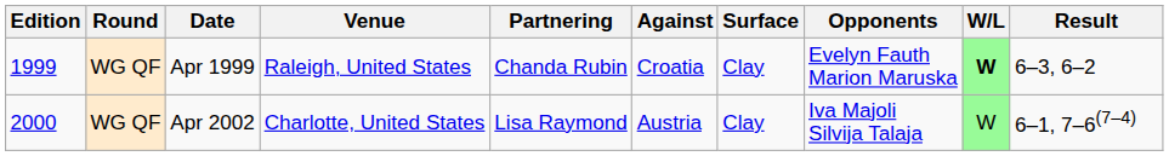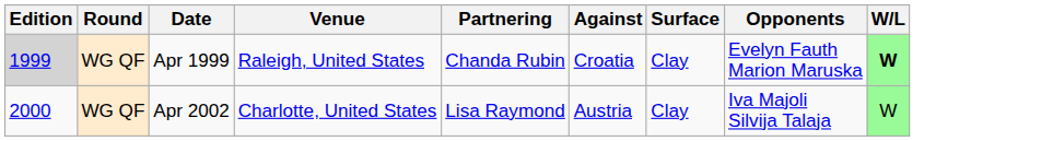- column: Result | 6–3, 6–2 | 6–1, 7–6(7–4)
Apr 1999 | Edition: no background -> lightgrey background
